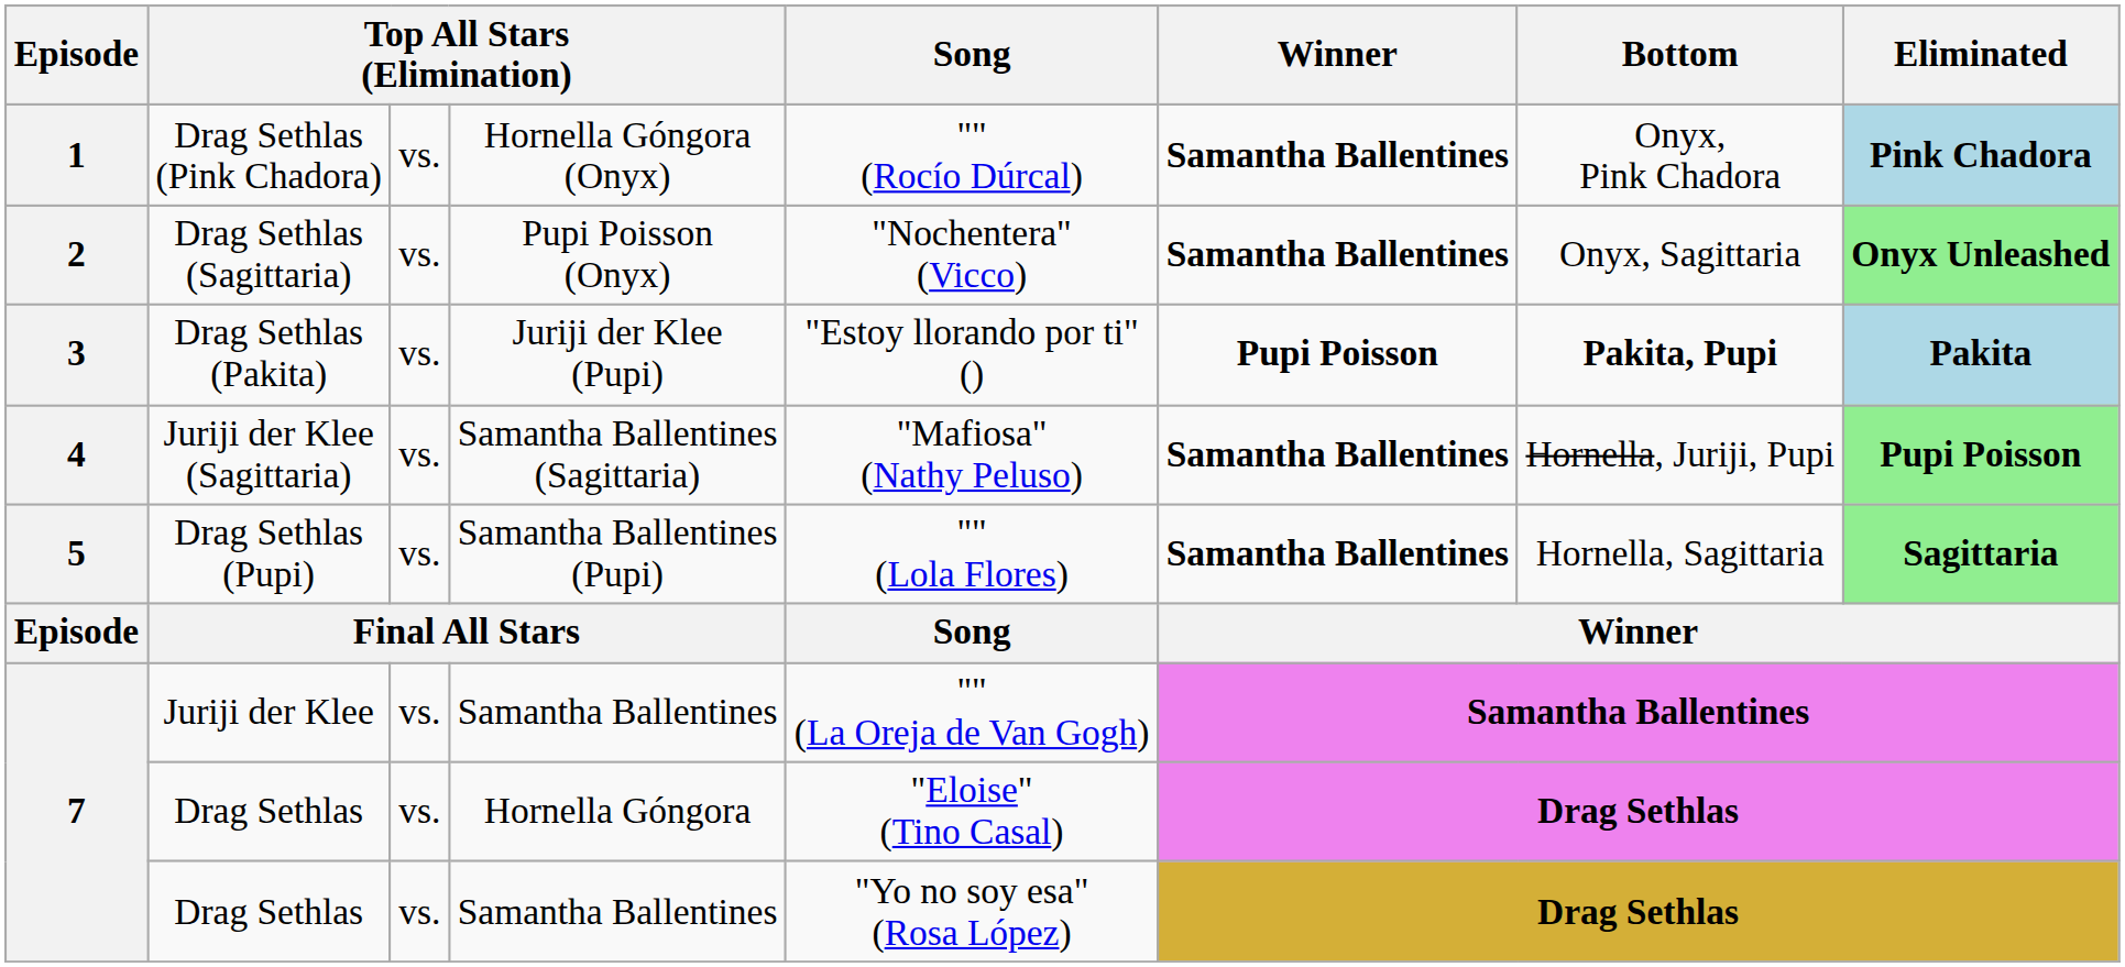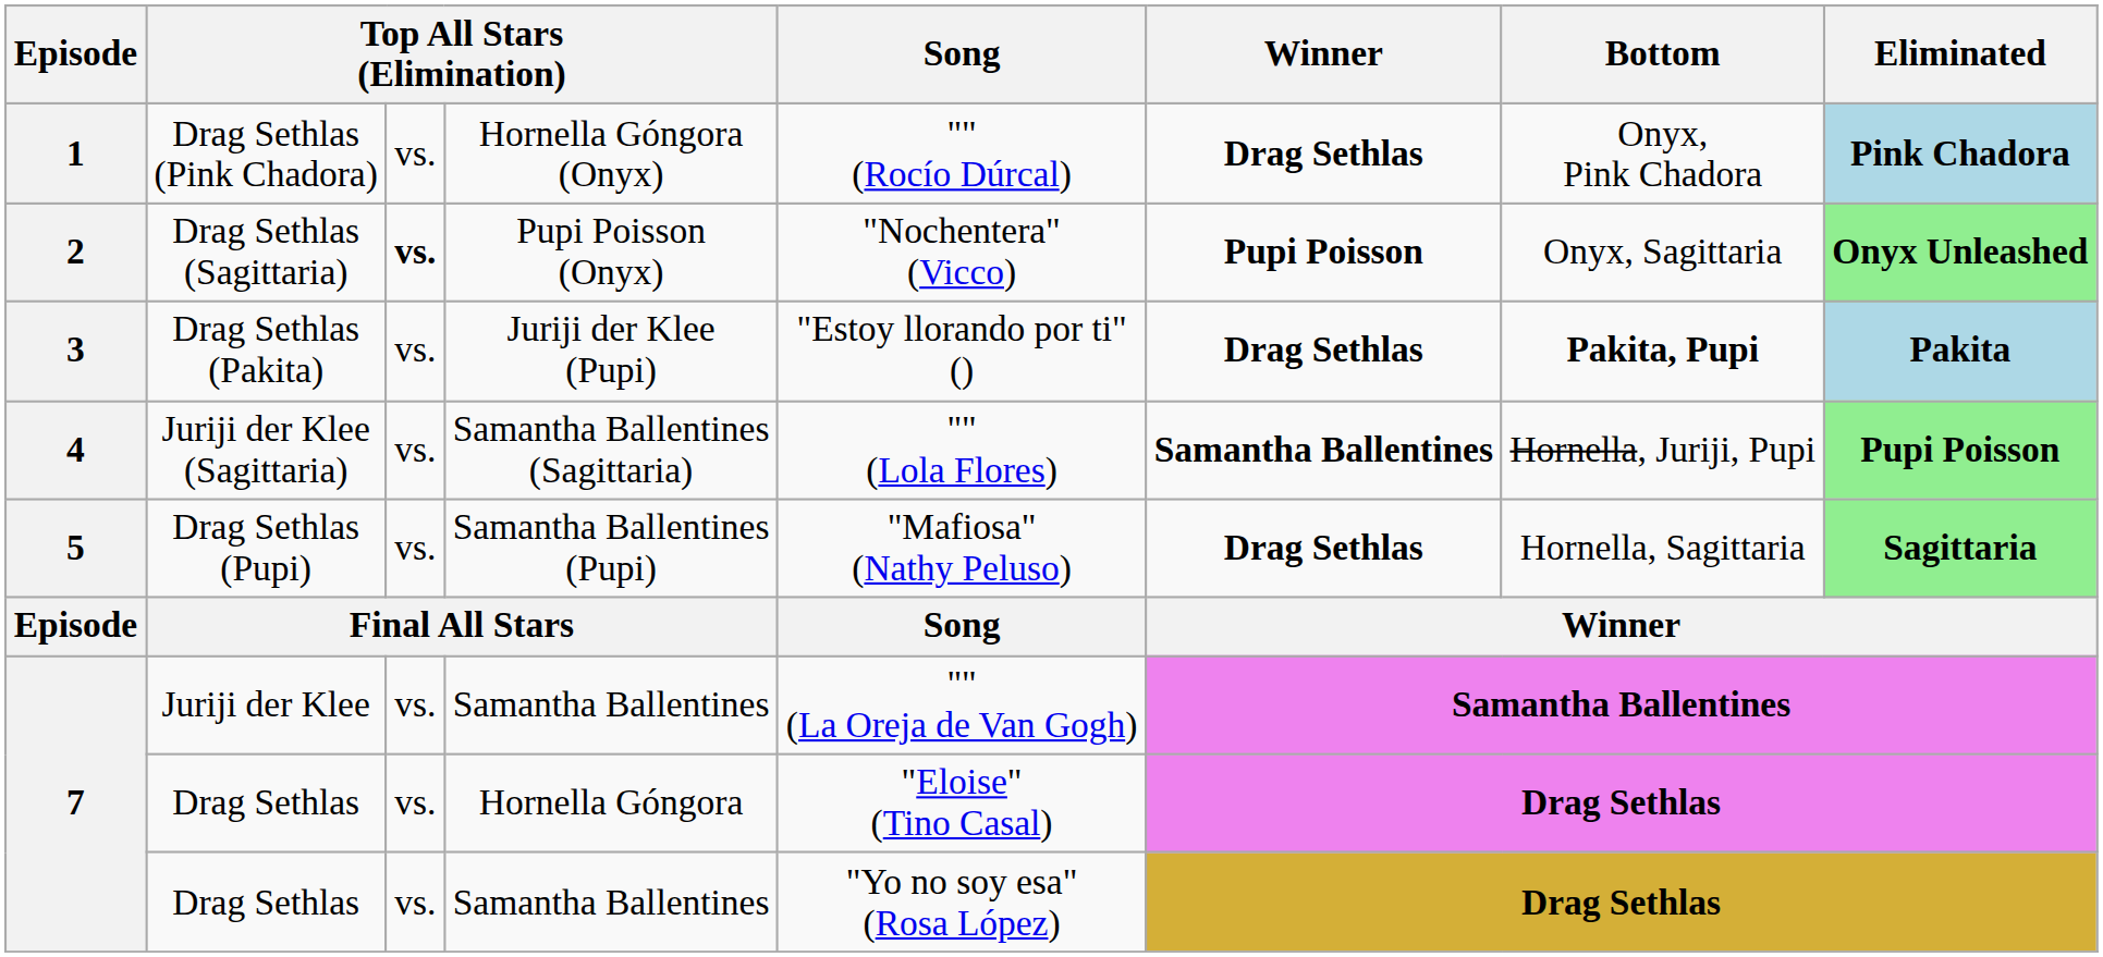Drag Sethlas (Pink Chadora) | Winner: Samantha Ballentines -> Drag Sethlas
Drag Sethlas (Sagittaria) | column 3: normal -> bold
Drag Sethlas (Sagittaria) | Winner: Samantha Ballentines -> Pupi Poisson
Drag Sethlas (Pakita) | Winner: Pupi Poisson -> Drag Sethlas
Juriji der Klee (Sagittaria) | Song: "Mafiosa" (Nathy Peluso) -> "" (Lola Flores)
Drag Sethlas (Pupi) | Song: "" (Lola Flores) -> "Mafiosa" (Nathy Peluso)
Drag Sethlas (Pupi) | Winner: Samantha Ballentines -> Drag Sethlas
